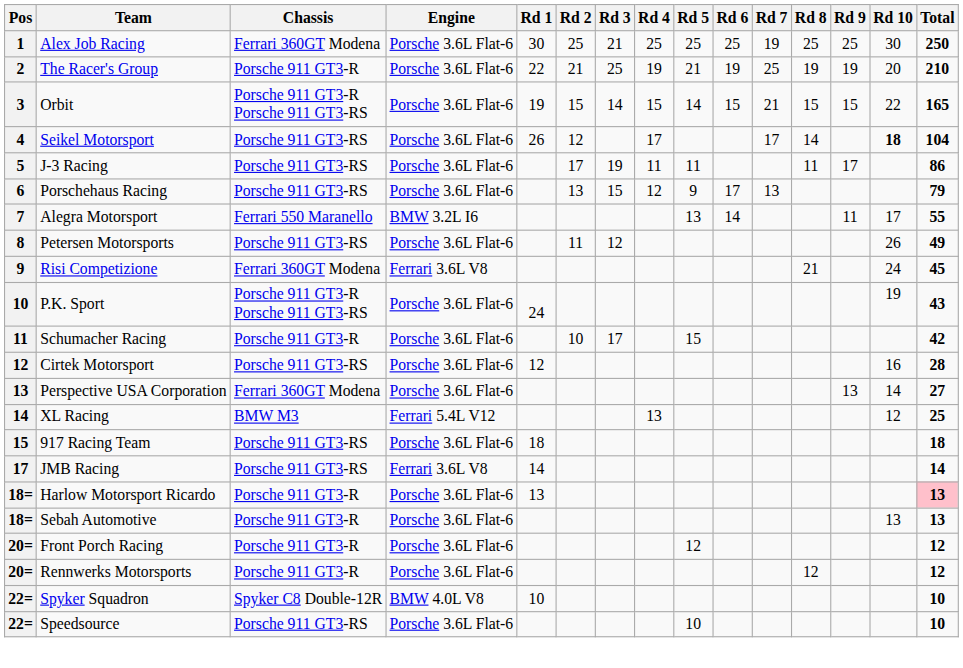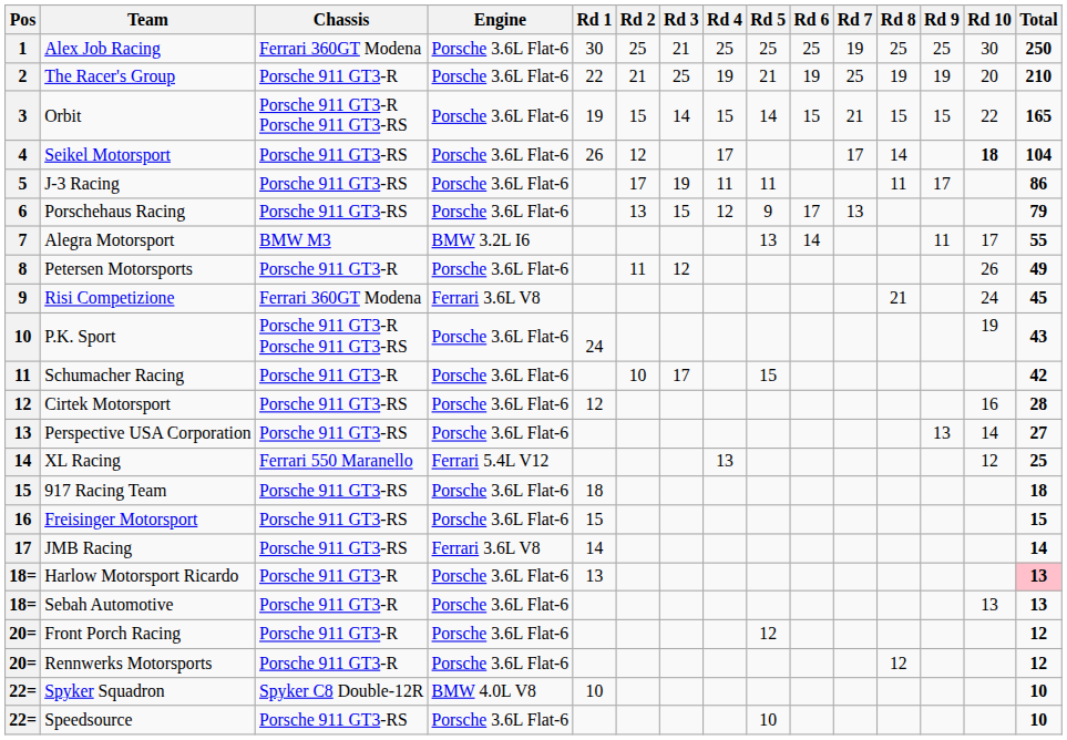Alegra Motorsport | Chassis: Ferrari 550 Maranello -> BMW M3
Petersen Motorsports | Chassis: Porsche 911 GT3-RS -> Porsche 911 GT3-R
Perspective USA Corporation | Chassis: Ferrari 360GT Modena -> Porsche 911 GT3-RS
XL Racing | Chassis: BMW M3 -> Ferrari 550 Maranello
+ row: 16 | Freisinger Motorsport | Porsche 911 GT3-RS | Porsche 3.6L Flat-6 | 15 | 15
